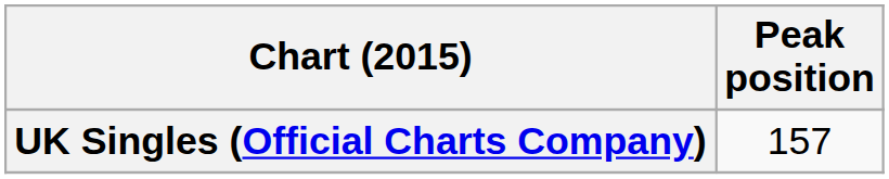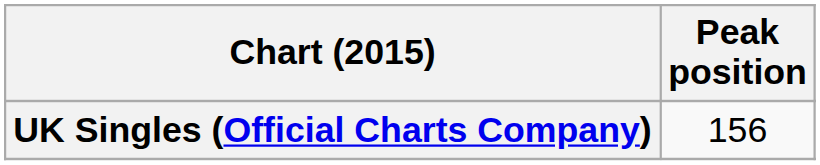UK Singles (Official Charts Company) | Peak position: 157 -> 156
